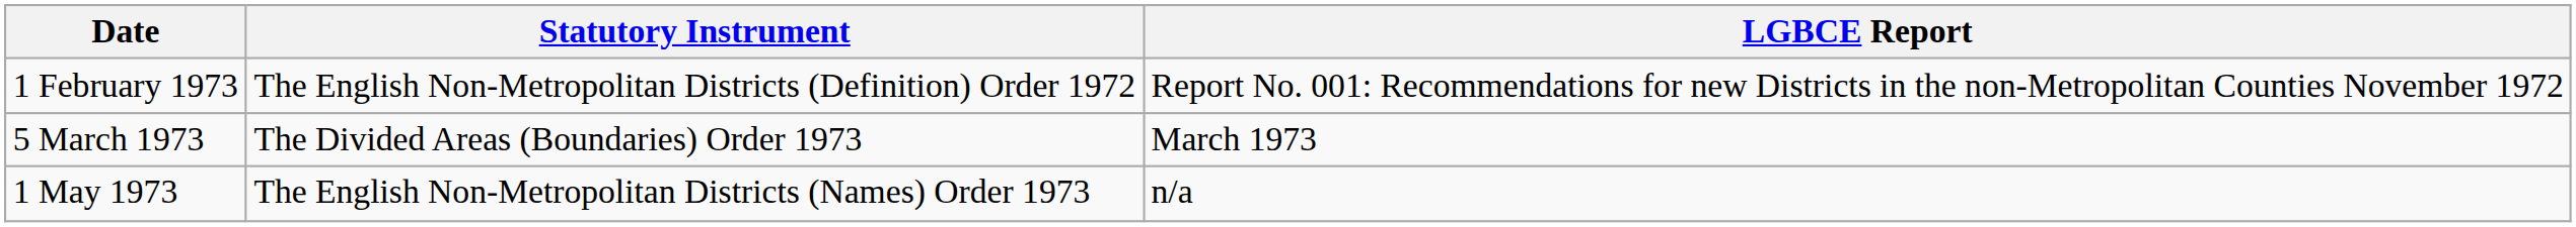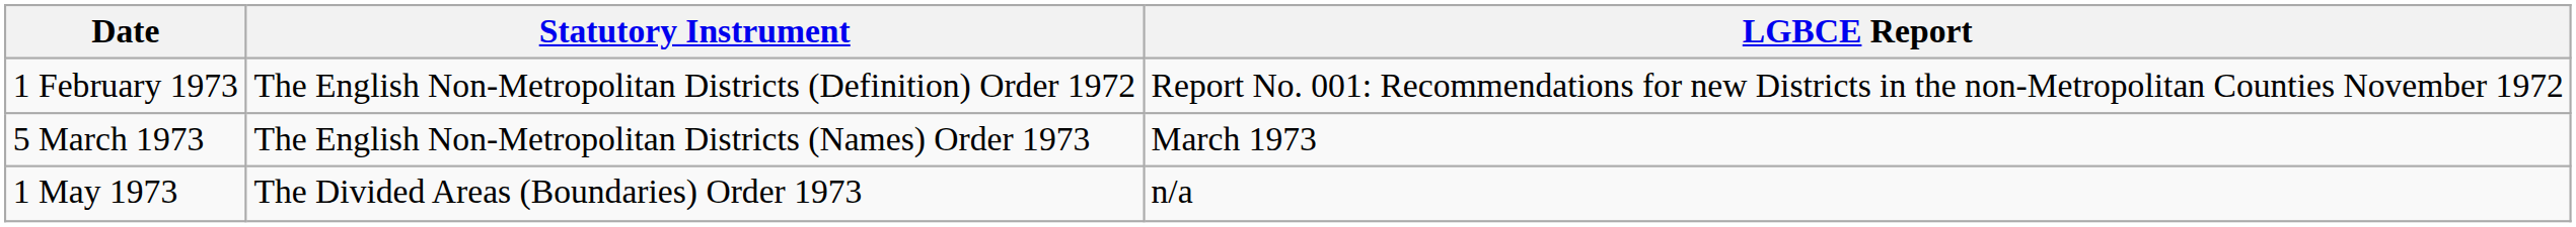5 March 1973 | Statutory Instrument: The Divided Areas (Boundaries) Order 1973 -> The English Non-Metropolitan Districts (Names) Order 1973
1 May 1973 | Statutory Instrument: The English Non-Metropolitan Districts (Names) Order 1973 -> The Divided Areas (Boundaries) Order 1973
